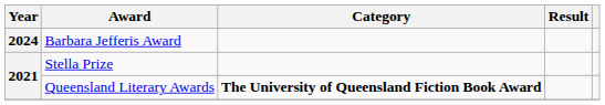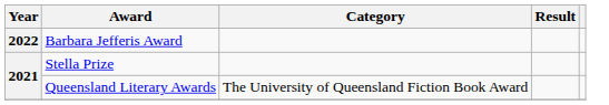Barbara Jefferis Award | Year: 2024 -> 2022
Queensland Literary Awards | Category: bold -> normal
